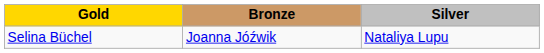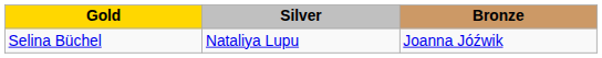columns swapped: Silver <-> Bronze
